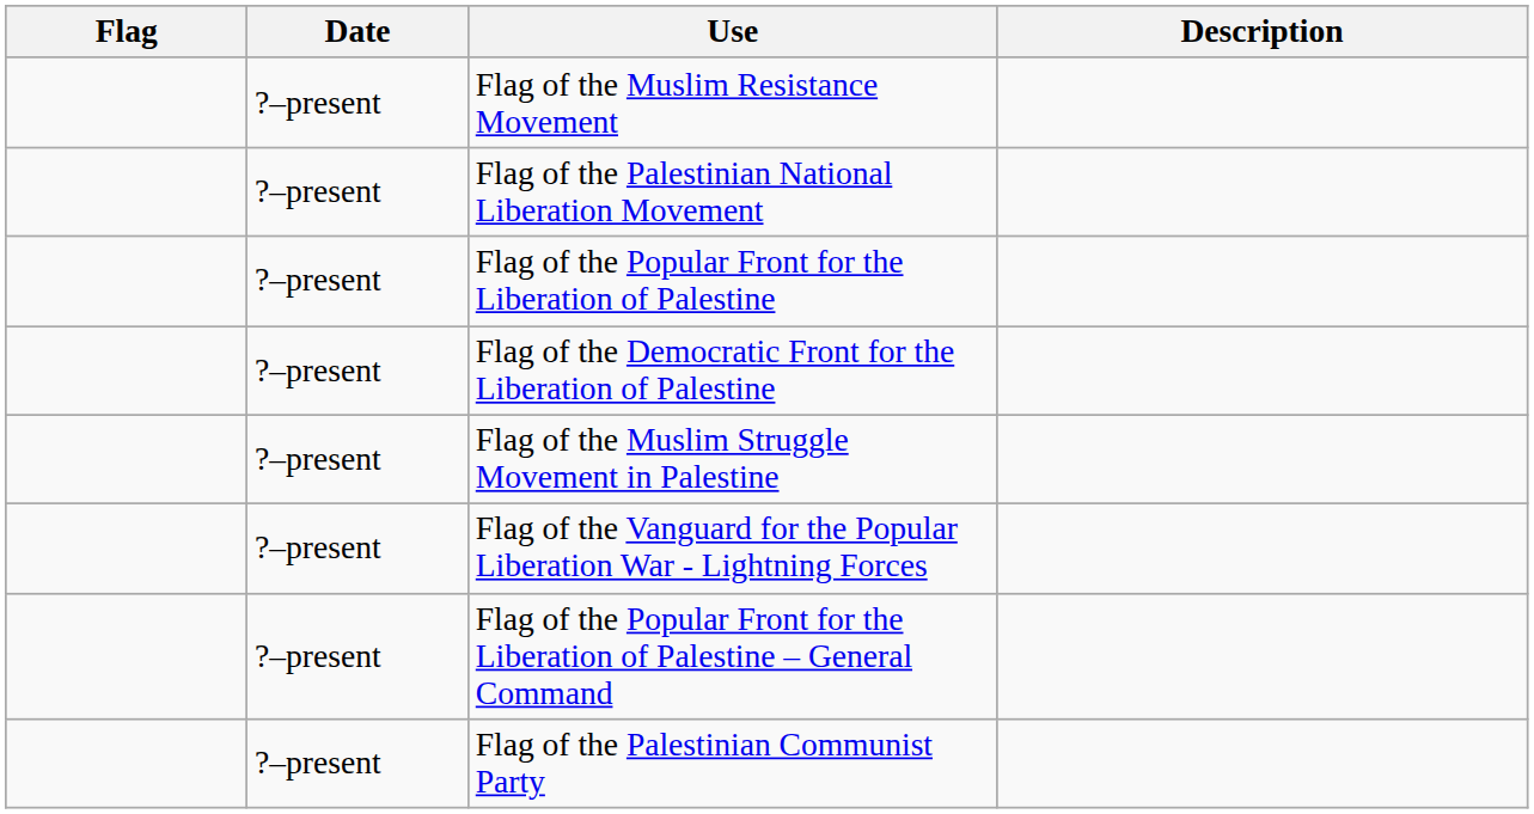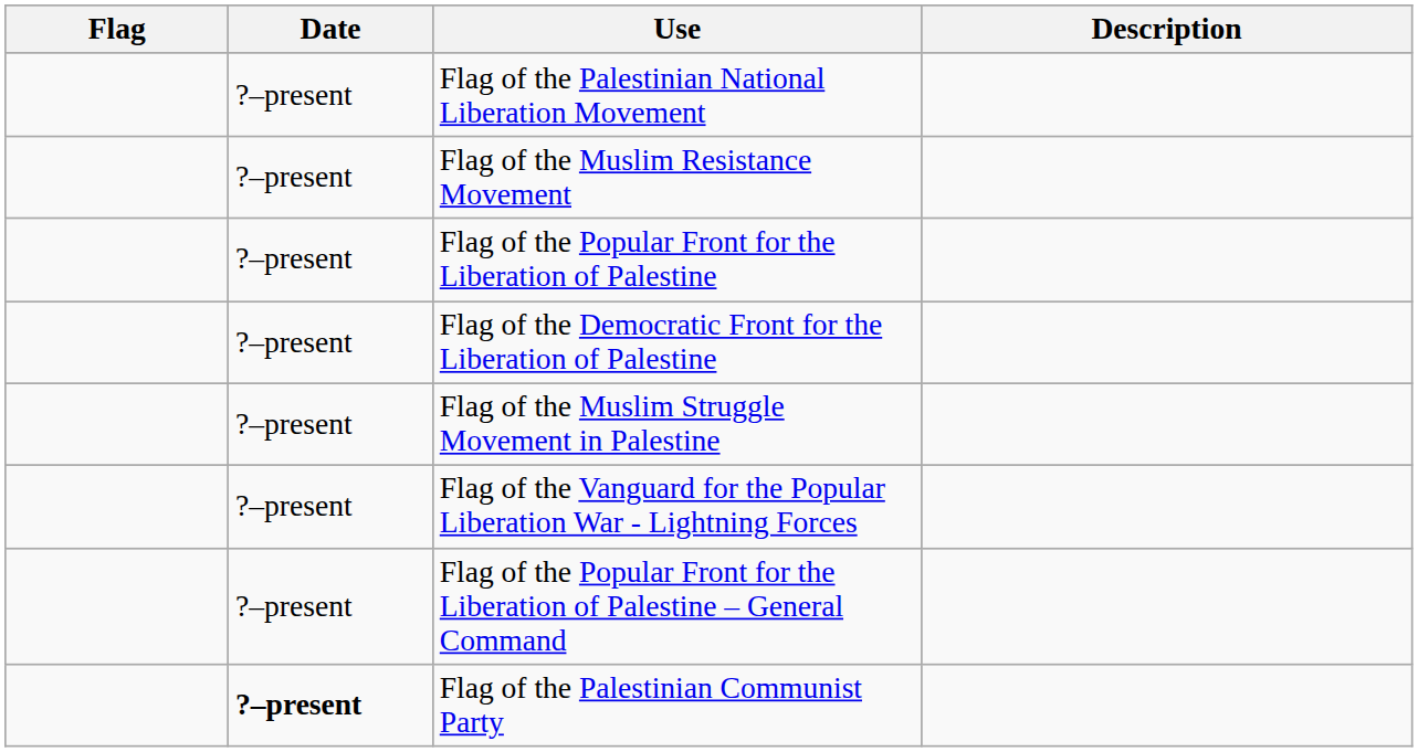rows swapped: Flag of the Muslim Resistance Movement <-> Flag of the Palestinian National Liberation Movement
Flag of the Palestinian Communist Party | Date: normal -> bold
